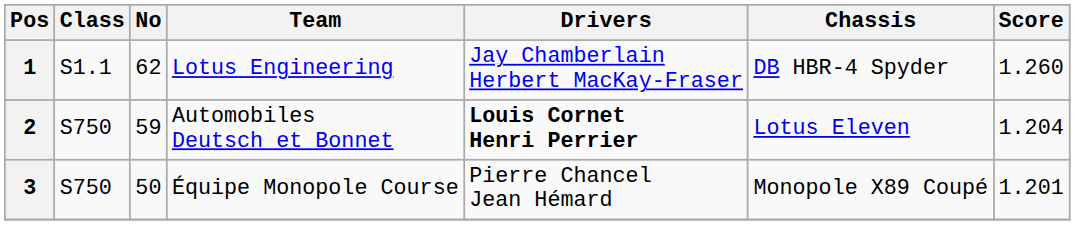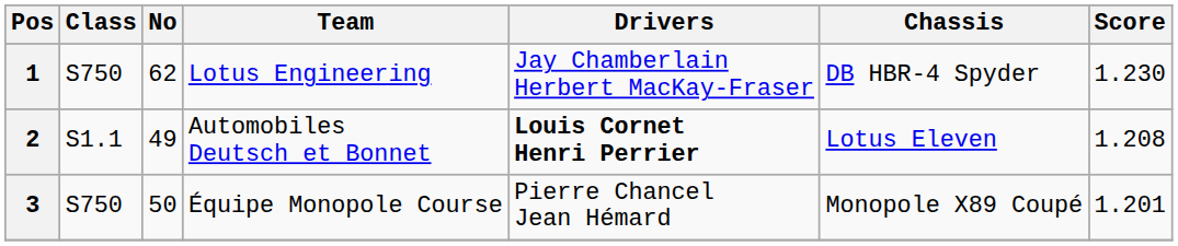1 | Class: S1.1 -> S750
1 | Score: 1.260 -> 1.230
2 | Class: S750 -> S1.1
2 | No: 59 -> 49
2 | Score: 1.204 -> 1.208
